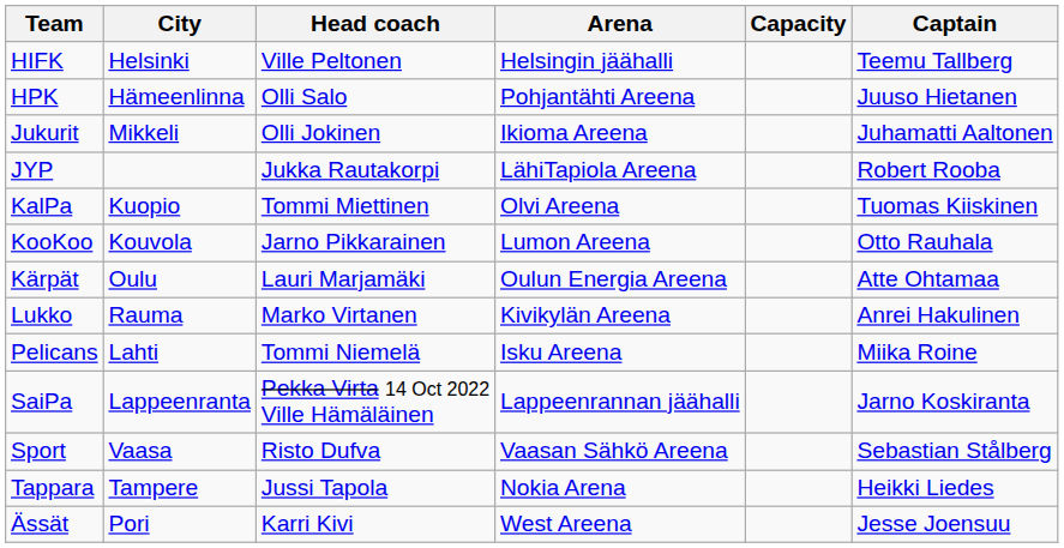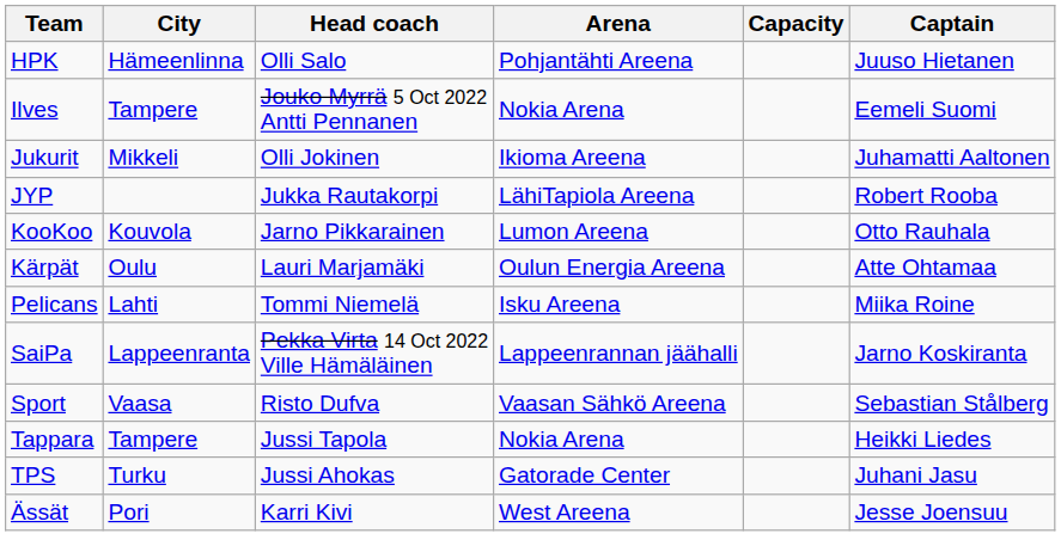- row: HIFK | Helsinki | Ville Peltonen | Helsingin jäähalli | Teemu Tallberg
+ row: Ilves | Tampere | Jouko Myrrä 5 Oct 2022 Antti Pennanen | Nokia Arena | Eemeli Suomi
- row: KalPa | Kuopio | Tommi Miettinen | Olvi Areena | Tuomas Kiiskinen
- row: Lukko | Rauma | Marko Virtanen | Kivikylän Areena | Anrei Hakulinen
+ row: TPS | Turku | Jussi Ahokas | Gatorade Center | Juhani Jasu
